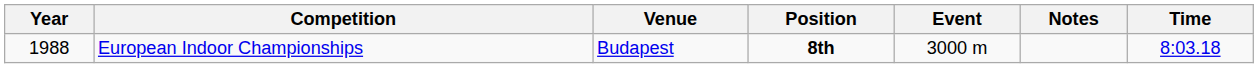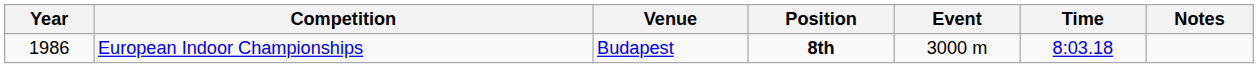columns swapped: Time <-> Notes
European Indoor Championships | Year: 1988 -> 1986
